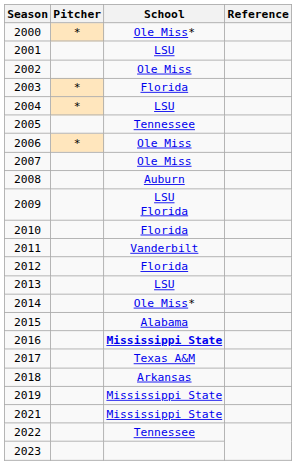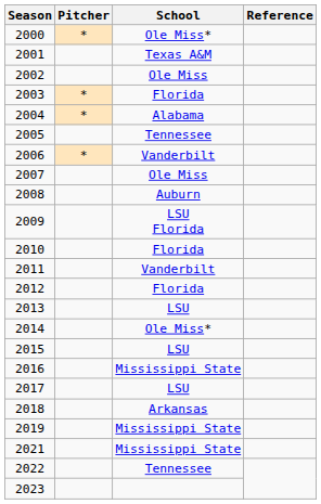2001 | School: LSU -> Texas A&M
2004 | School: LSU -> Alabama
2006 | School: Ole Miss -> Vanderbilt
2015 | School: Alabama -> LSU
2016 | School: bold -> normal
2017 | School: Texas A&M -> LSU
